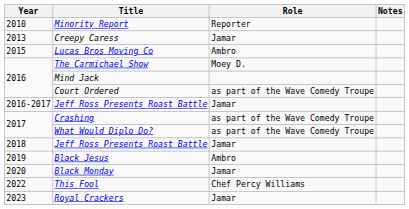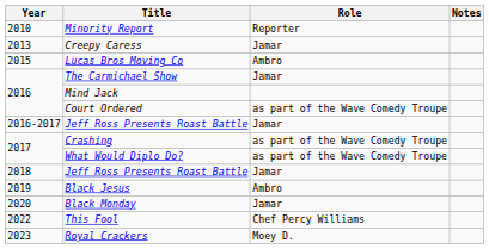The Carmichael Show | Role: Moey D. -> Jamar
Royal Crackers | Role: Jamar -> Moey D.
